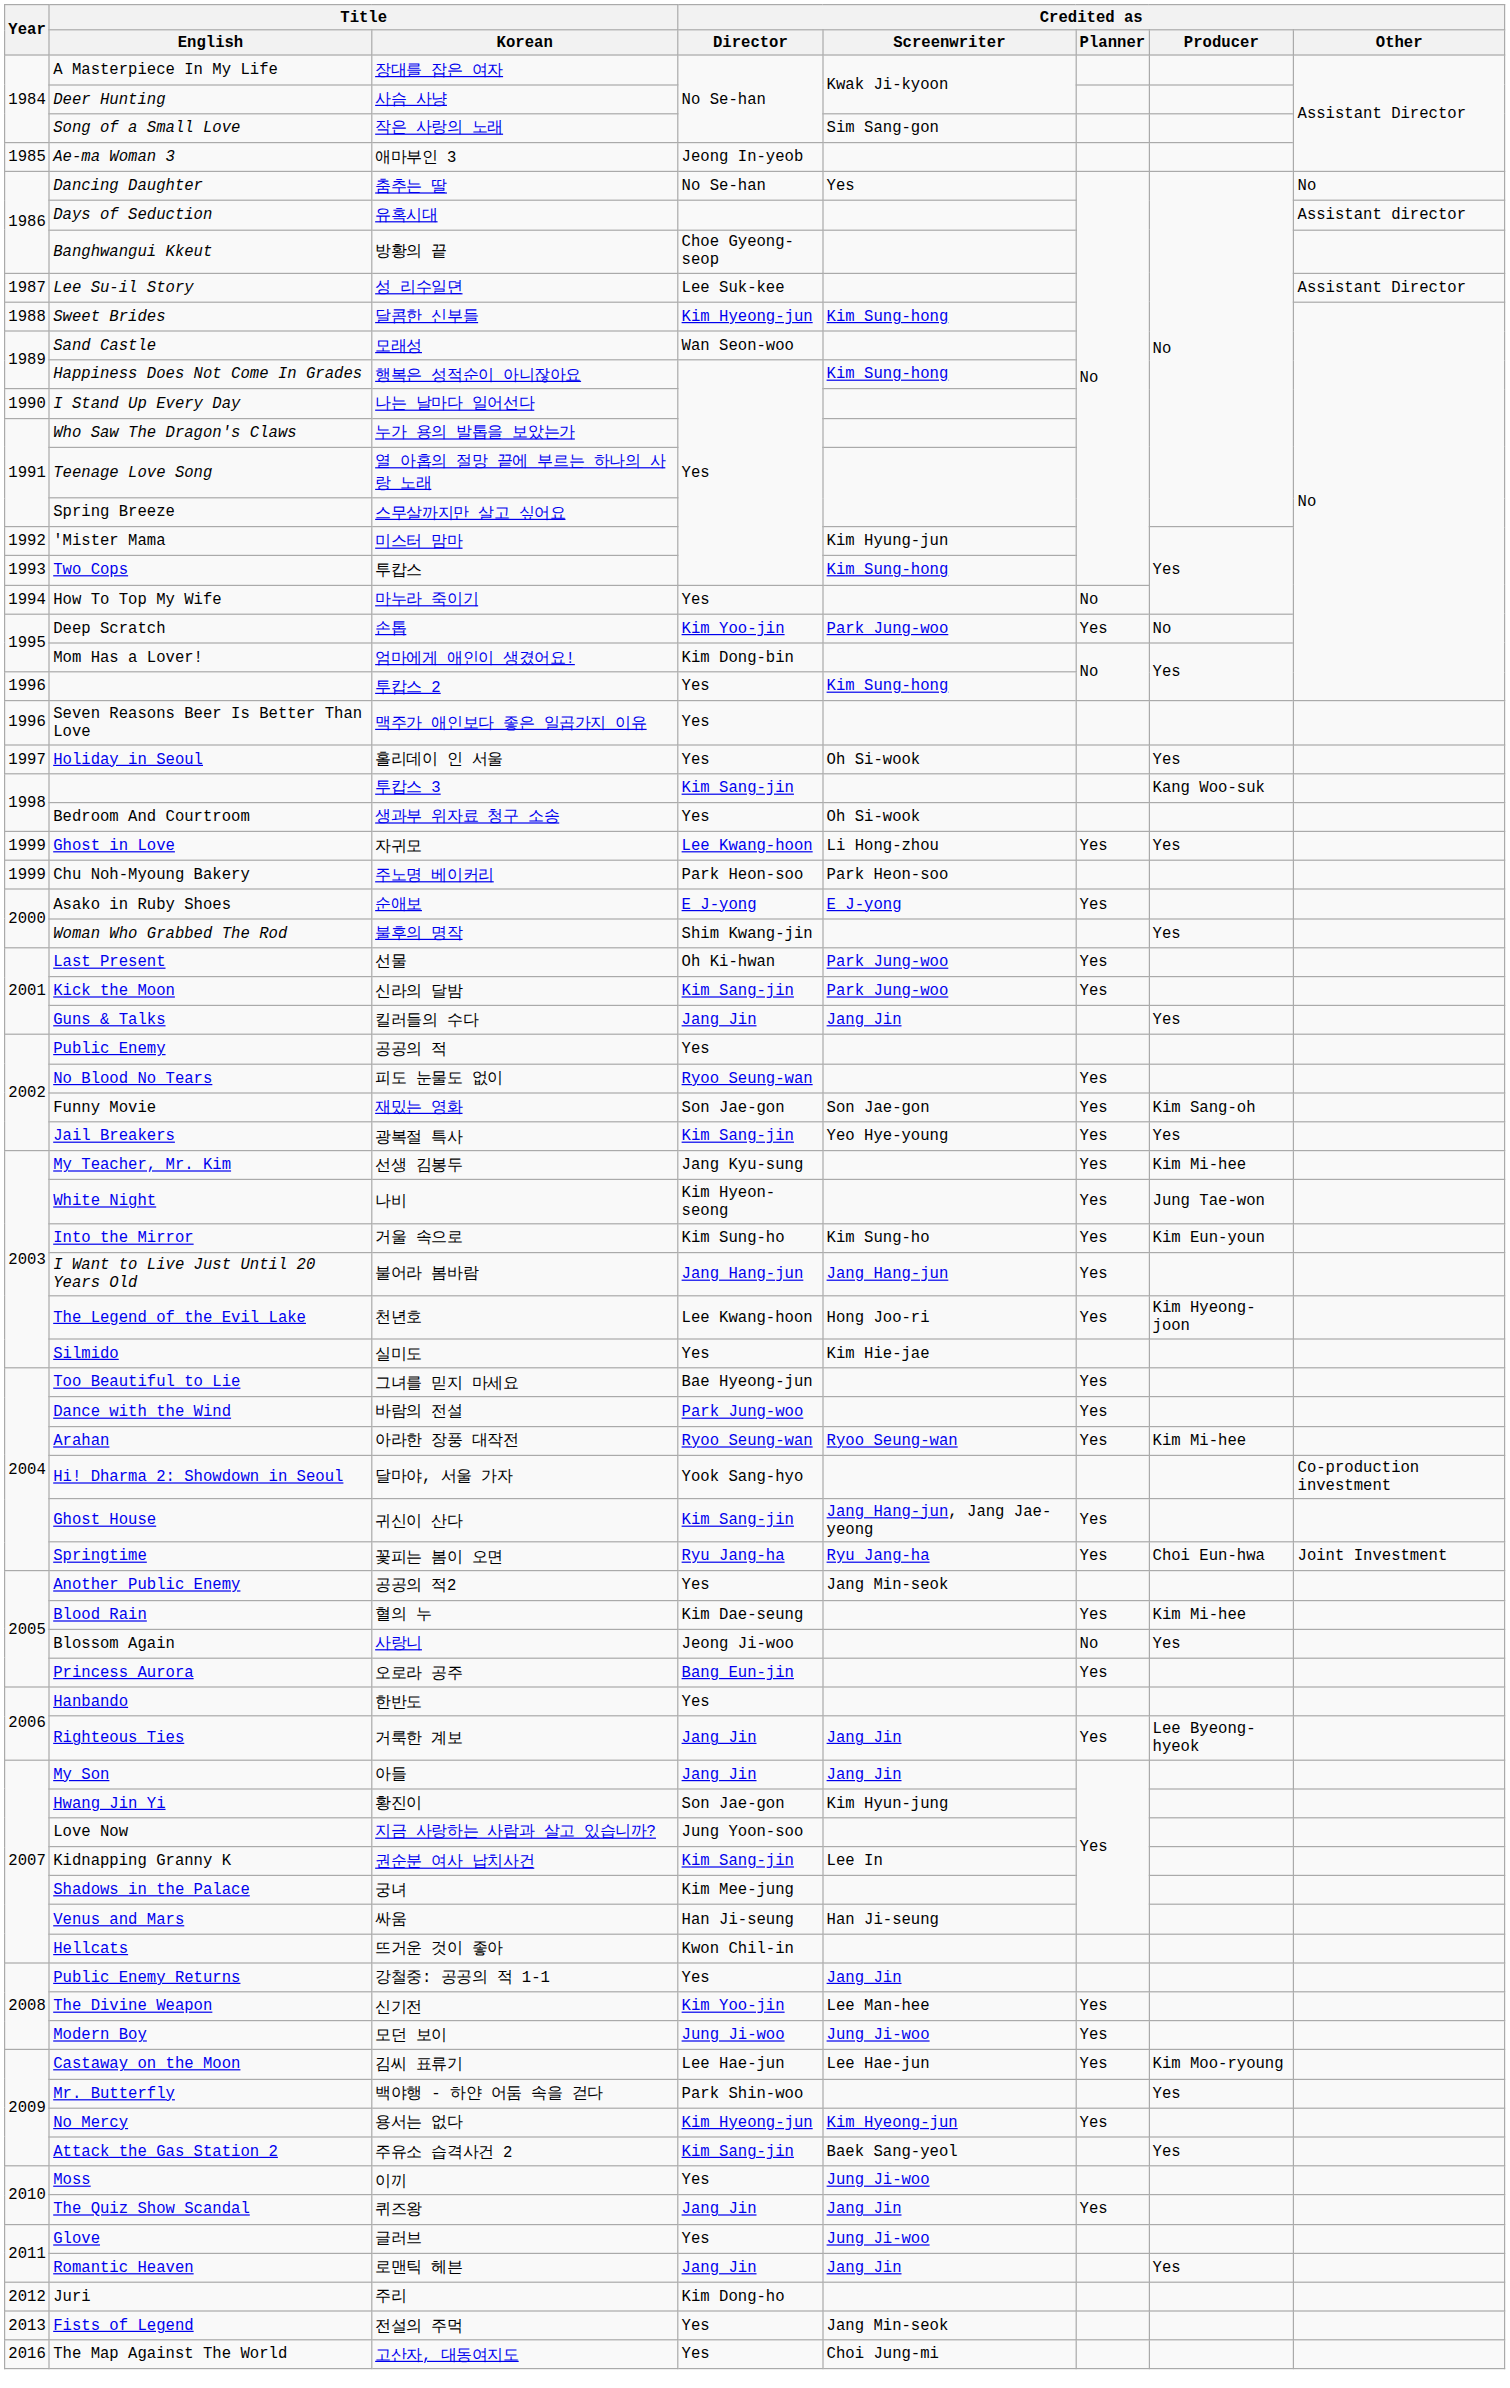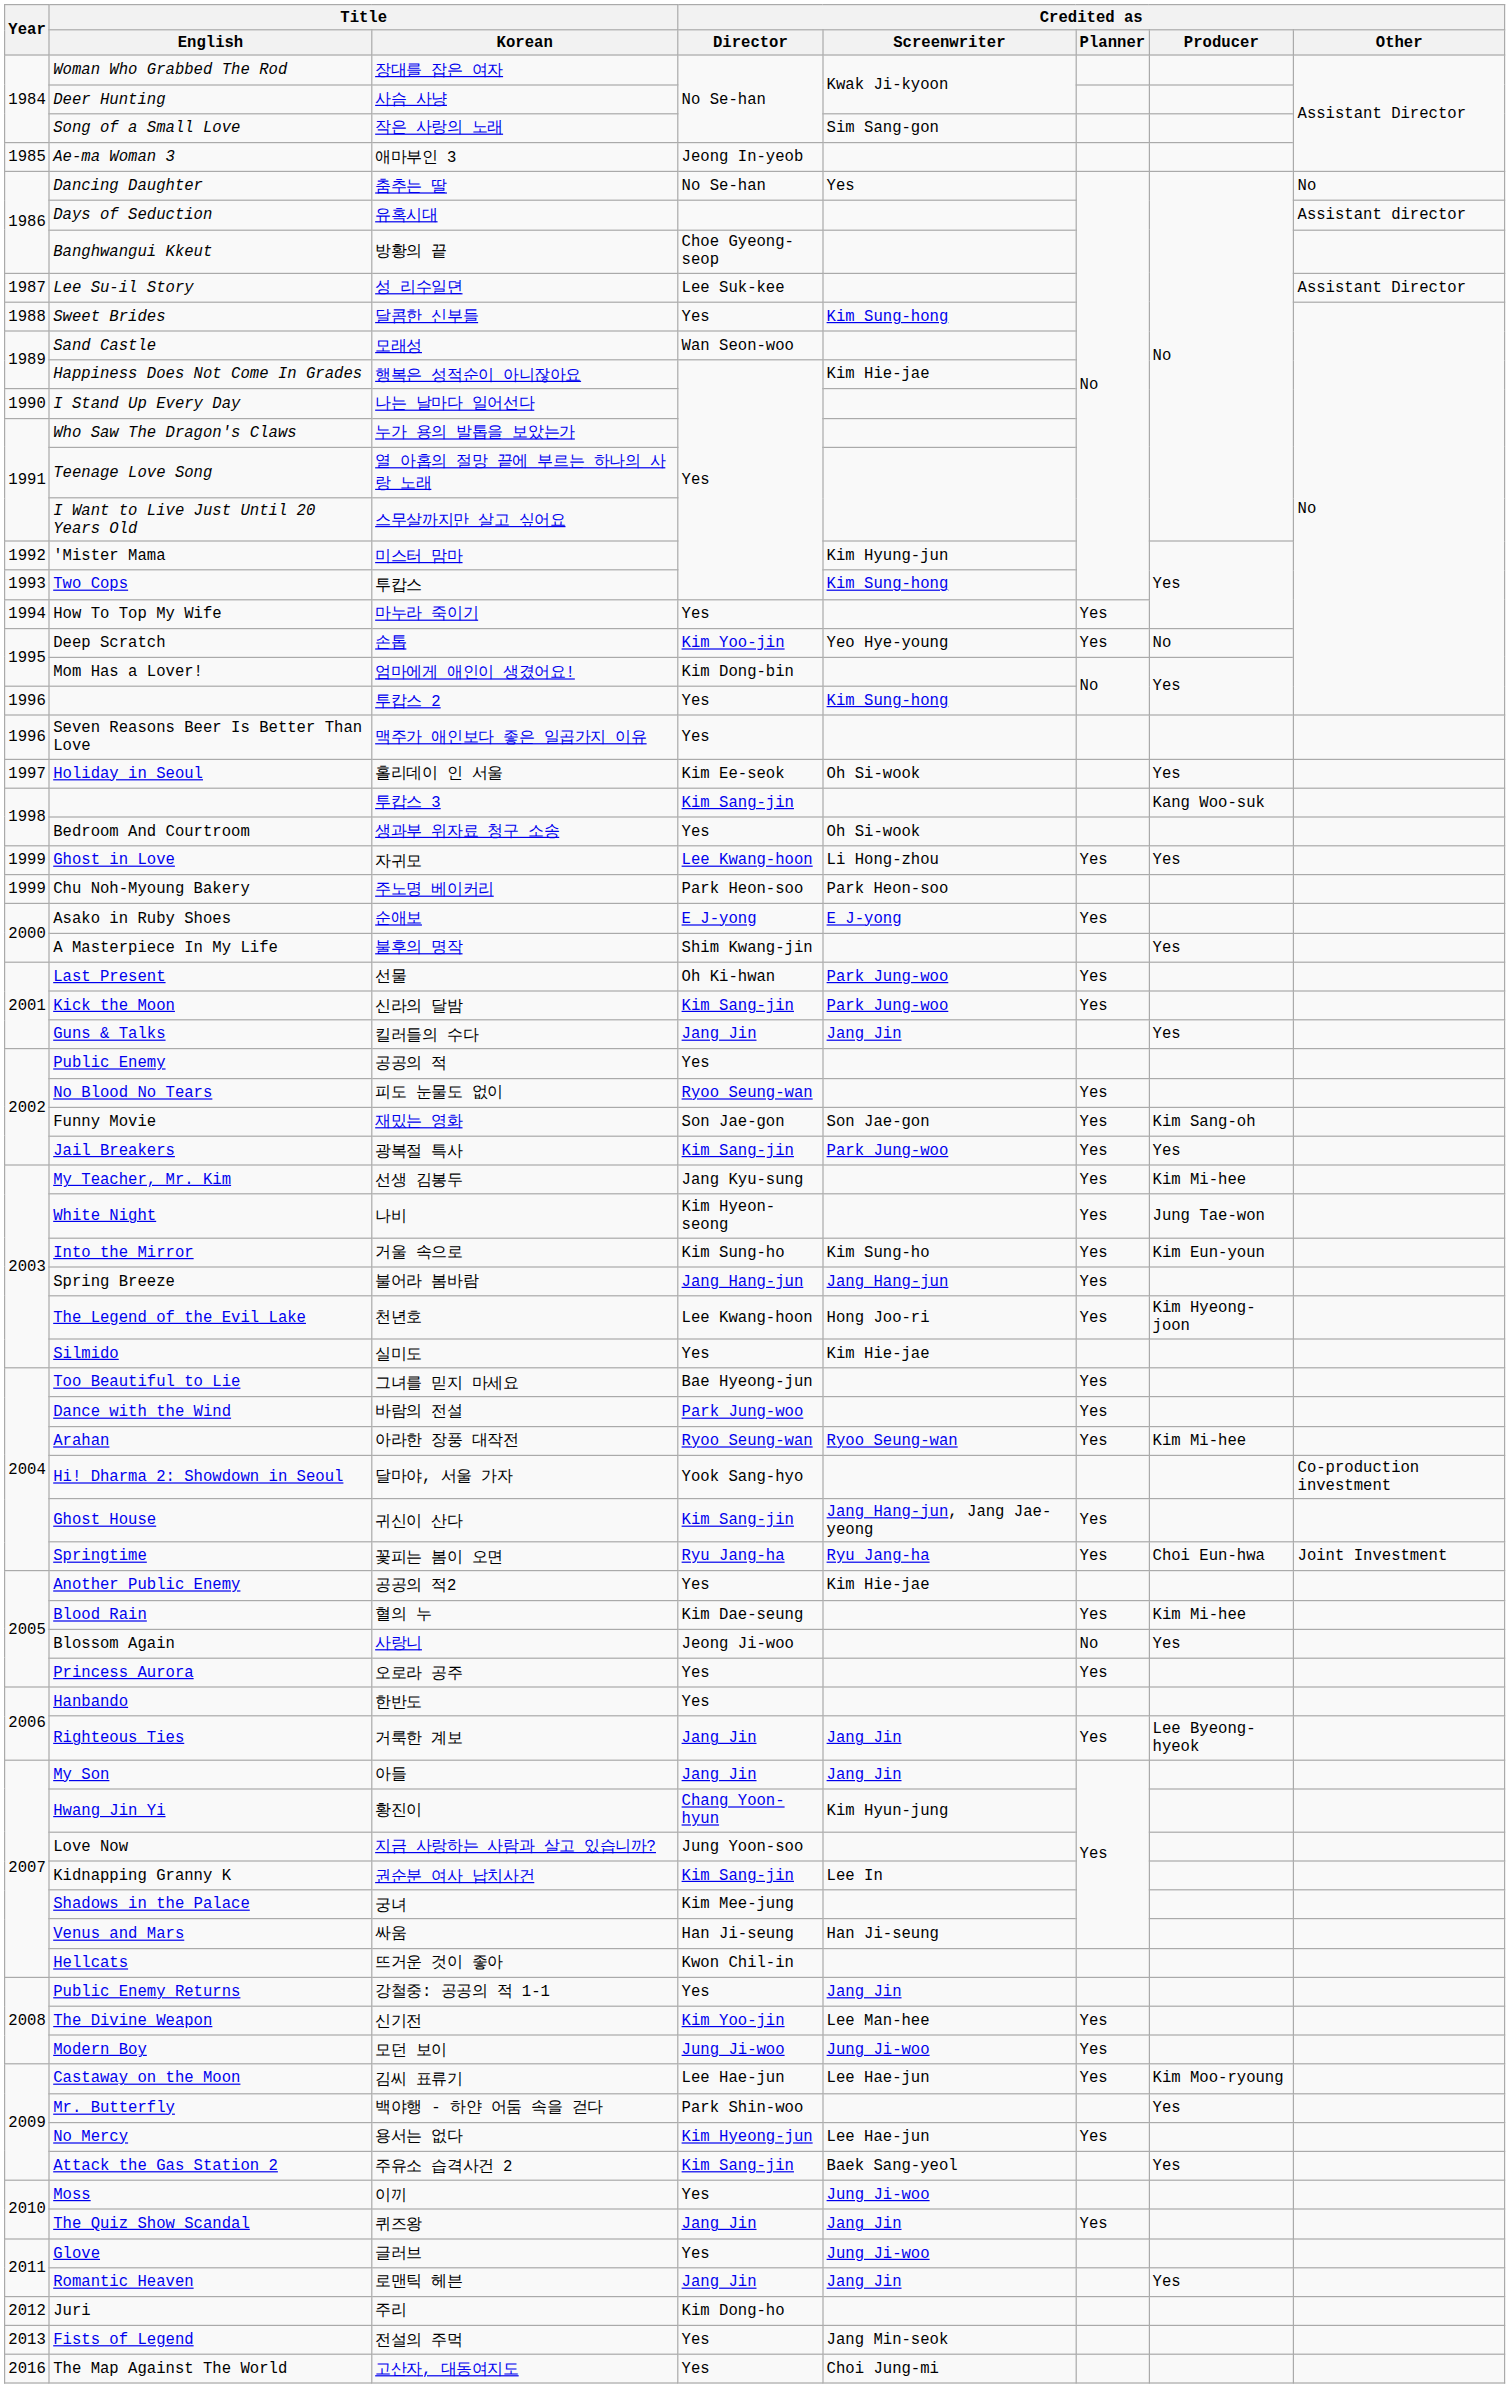장대를 잡은 여자 | Title / English: A Masterpiece In My Life -> Woman Who Grabbed The Rod
달콤한 신부들 | Credited as / Director: Kim Hyeong-jun -> Yes
행복은 성적순이 아니잖아요 | Credited as / Screenwriter: Kim Sung-hong -> Kim Hie-jae
스무살까지만 살고 싶어요 | Title / English: Spring Breeze -> I Want to Live Just Until 20 Years Old
마누라 죽이기 | Credited as / Planner: No -> Yes
손톱 | Credited as / Screenwriter: Park Jung-woo -> Yeo Hye-young
홀리데이 인 서울 | Credited as / Director: Yes -> Kim Ee-seok
불후의 명작 | Title / English: Woman Who Grabbed The Rod -> A Masterpiece In My Life
광복절 특사 | Credited as / Screenwriter: Yeo Hye-young -> Park Jung-woo
불어라 봄바람 | Title / English: I Want to Live Just Until 20 Years Old -> Spring Breeze
공공의 적2 | Credited as / Screenwriter: Jang Min-seok -> Kim Hie-jae
오로라 공주 | Credited as / Director: Bang Eun-jin -> Yes
황진이 | Credited as / Director: Son Jae-gon -> Chang Yoon-hyun
용서는 없다 | Credited as / Screenwriter: Kim Hyeong-jun -> Lee Hae-jun
